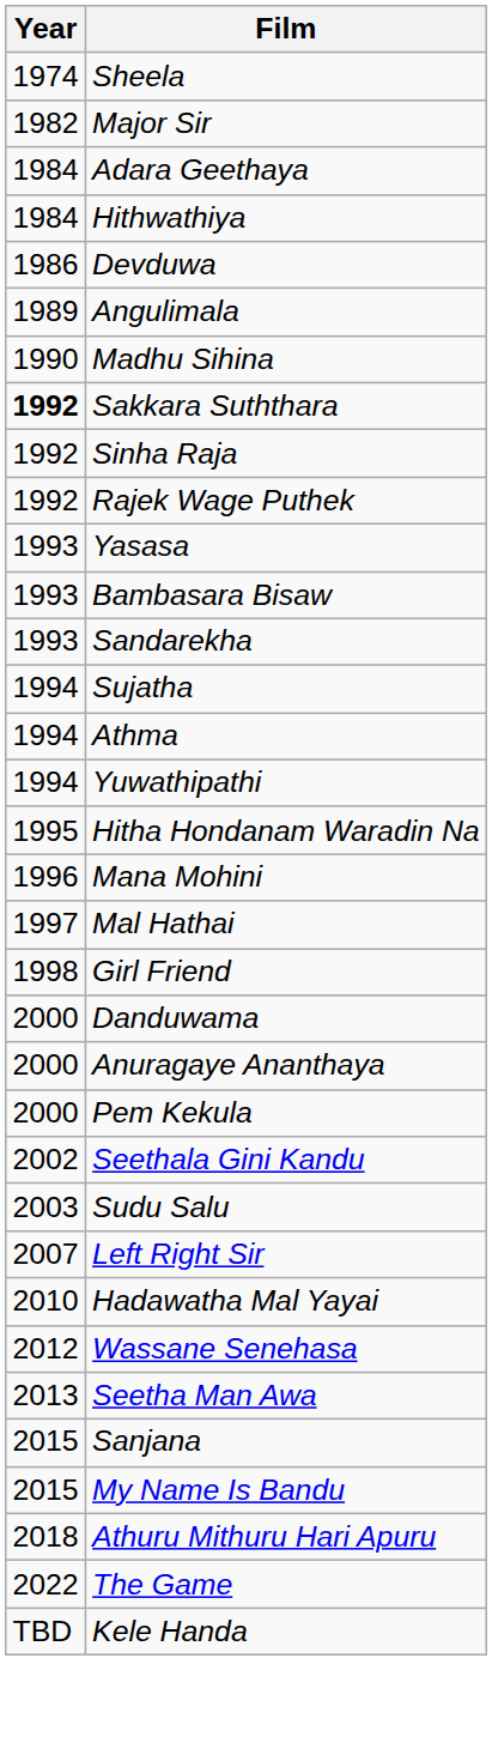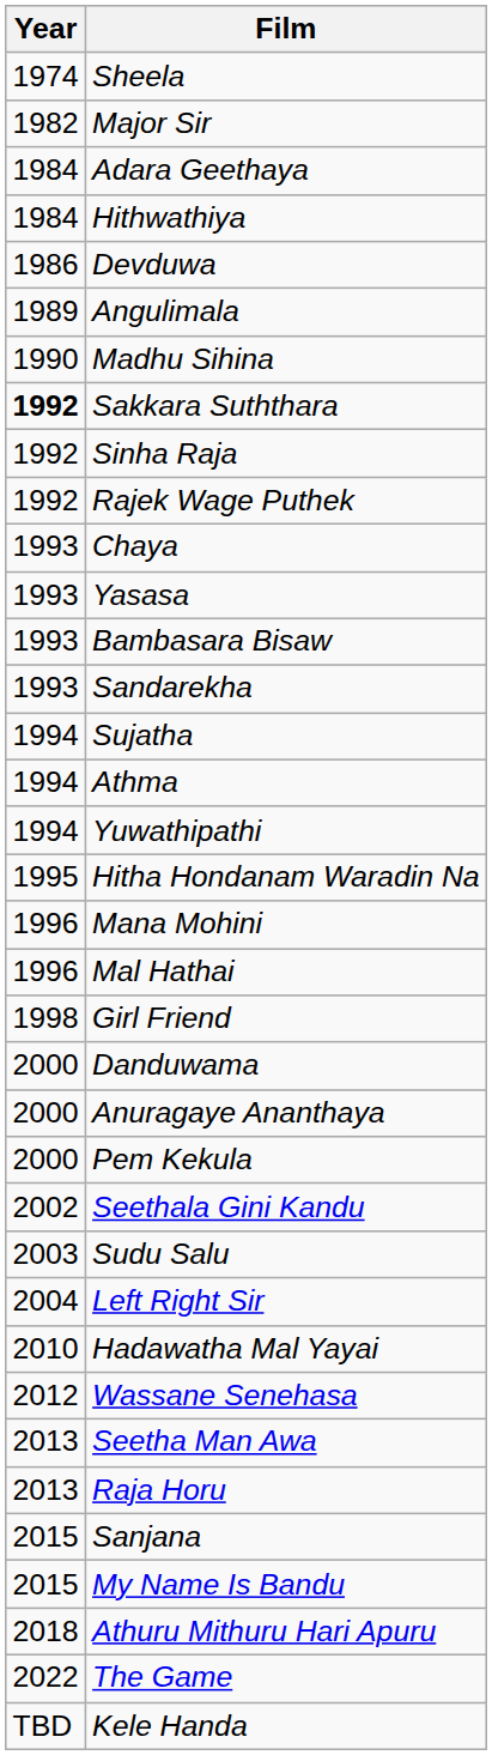+ row: 1993 | Chaya
Mal Hathai | Year: 1997 -> 1996
Left Right Sir | Year: 2007 -> 2004
+ row: 2013 | Raja Horu
